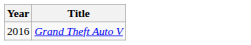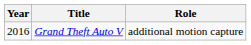+ column: Role | additional motion capture
